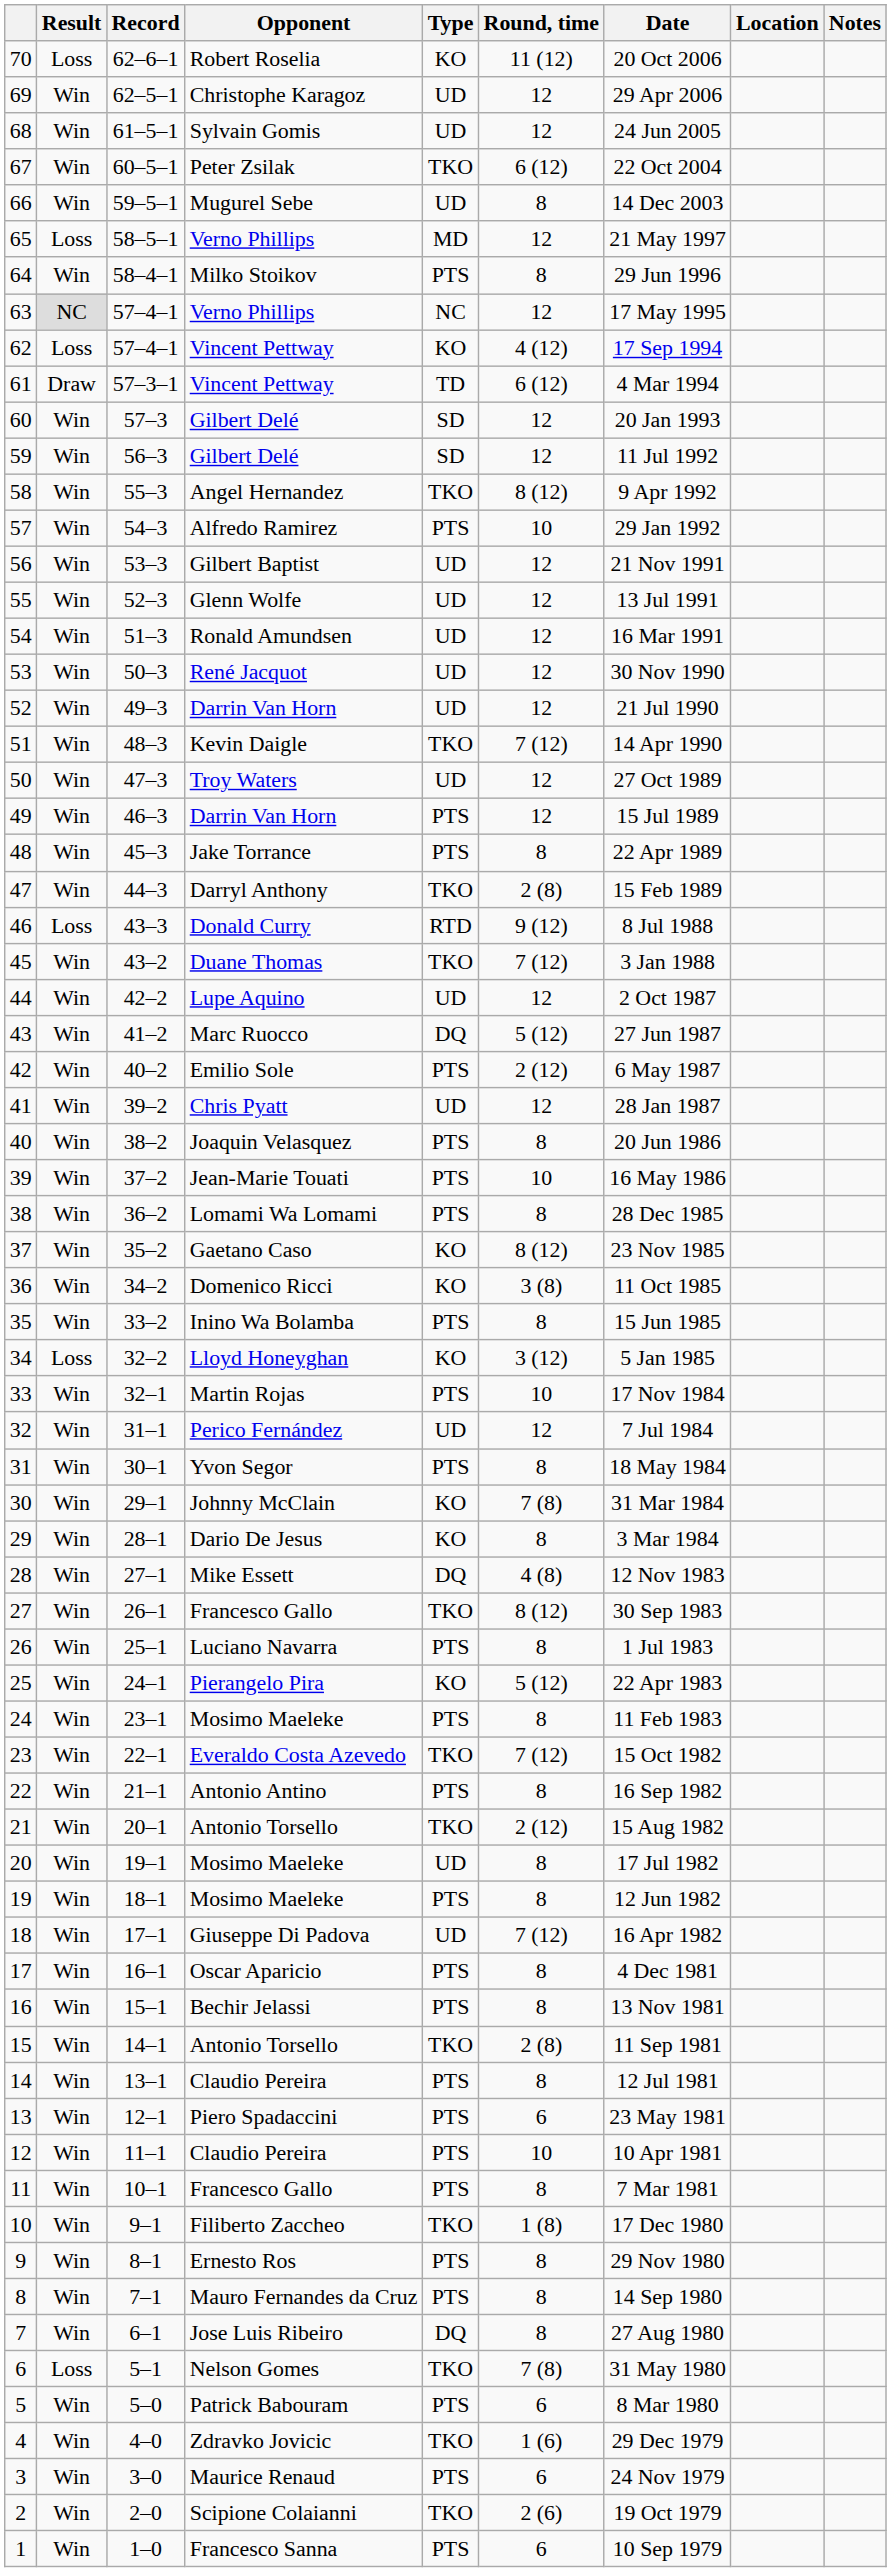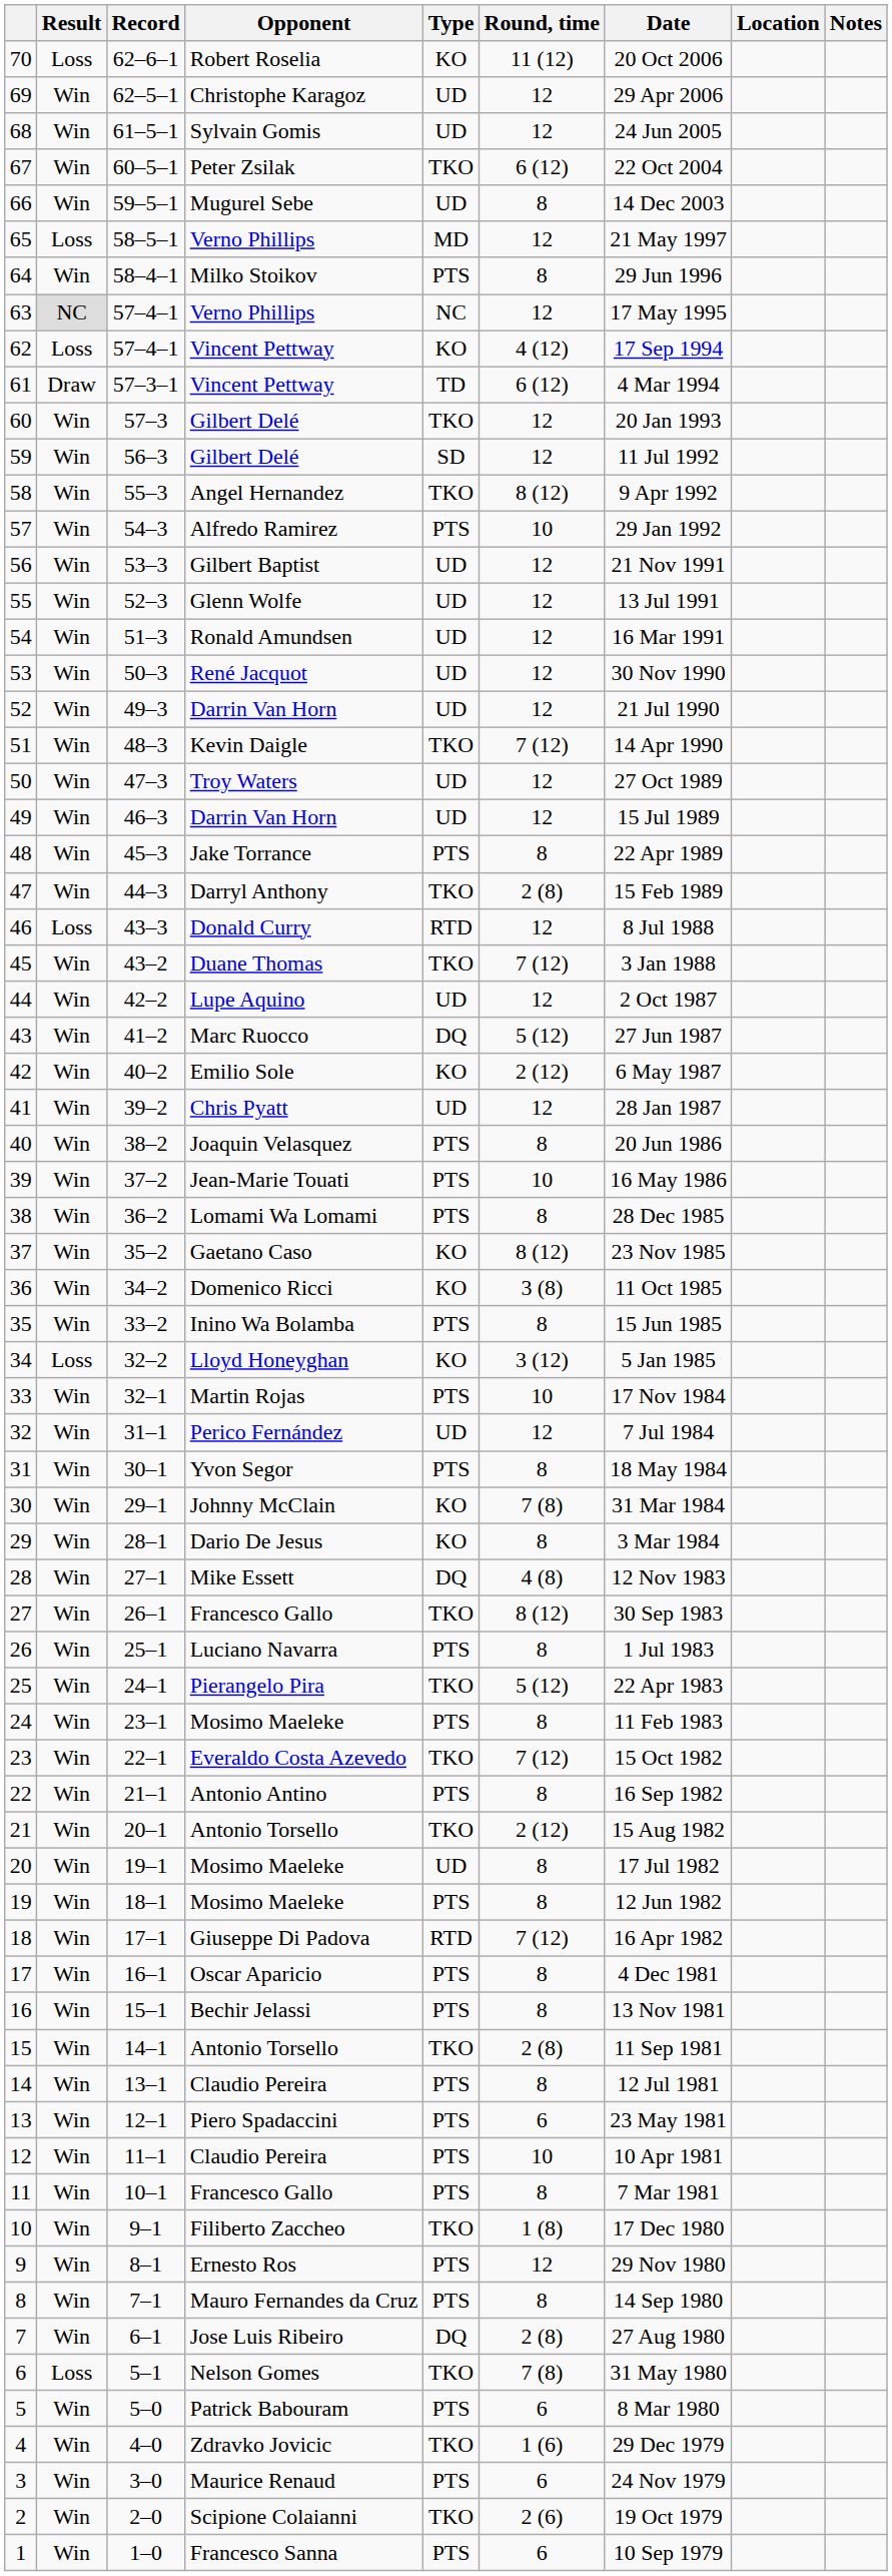60 | Type: SD -> TKO
49 | Type: PTS -> UD
46 | Round, time: 9 (12) -> 12
42 | Type: PTS -> KO
25 | Type: KO -> TKO
18 | Type: UD -> RTD
9 | Round, time: 8 -> 12
7 | Round, time: 8 -> 2 (8)
